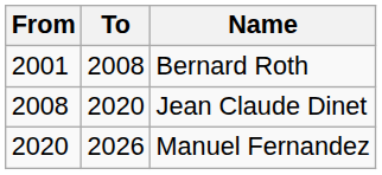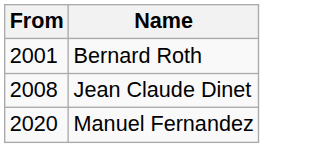- column: To | 2008 | 2020 | 2026
